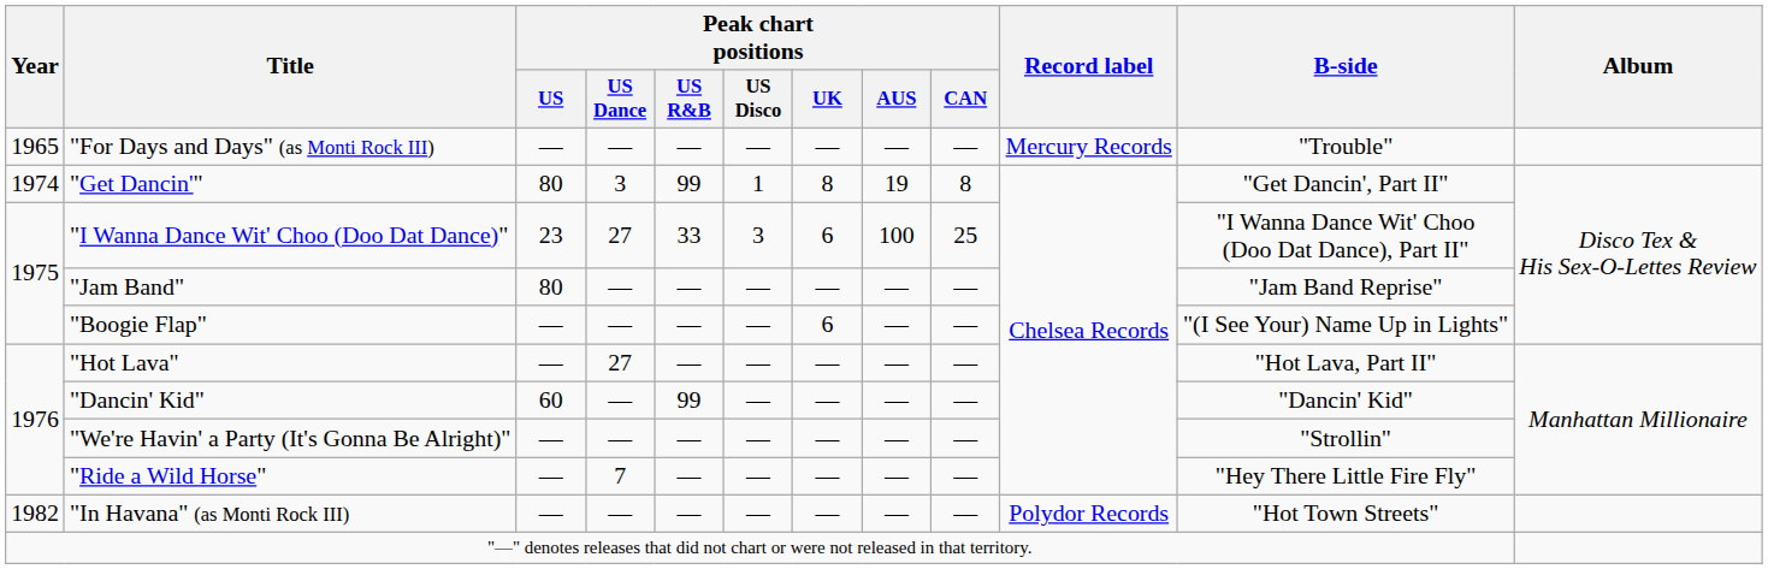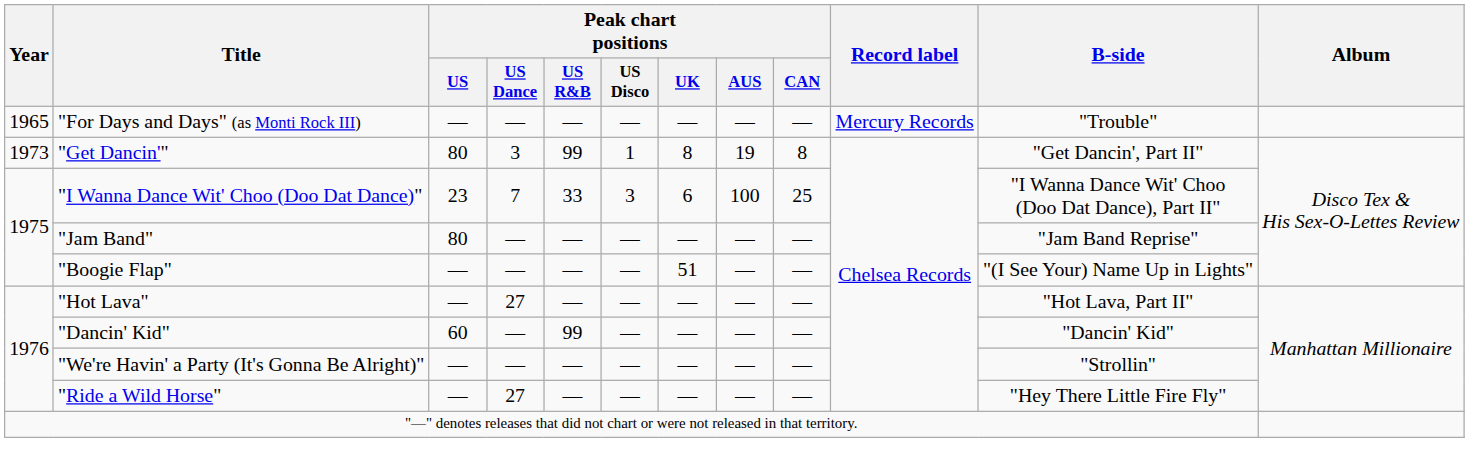"Get Dancin'" | Year: 1974 -> 1973
"I Wanna Dance Wit' Choo (Doo Dat Dance)" | Peak chart positions / US Dance: 27 -> 7
"Boogie Flap" | Peak chart positions / UK: 6 -> 51
"Ride a Wild Horse" | Peak chart positions / US Dance: 7 -> 27
- row: 1982 | "In Havana" (as Monti Rock III) | — | — | — | — | — | — | — | Polydor Records | "Hot Town Streets"
